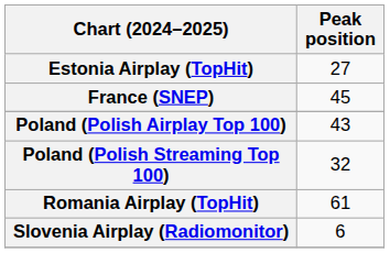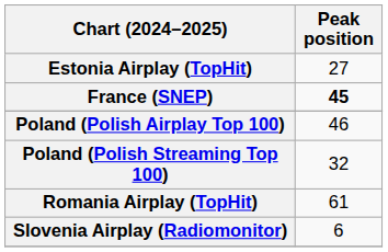France (SNEP) | Peak position: normal -> bold
Poland (Polish Airplay Top 100) | Peak position: 43 -> 46
